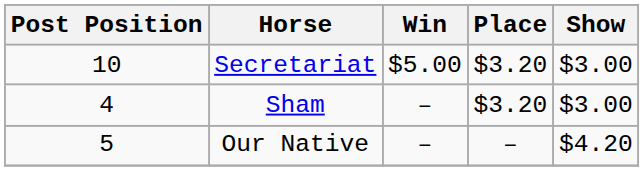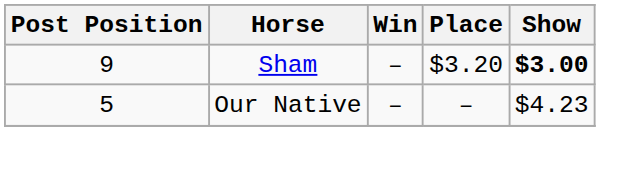- row: 10 | Secretariat | $5.00 | $3.20 | $3.00
Sham | Post Position: 4 -> 9
Sham | Show: normal -> bold
Our Native | Show: $4.20 -> $4.23
